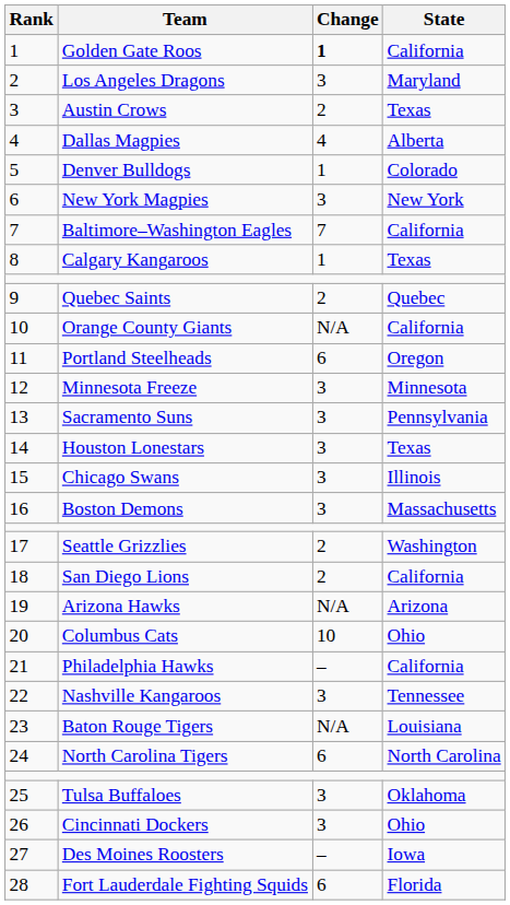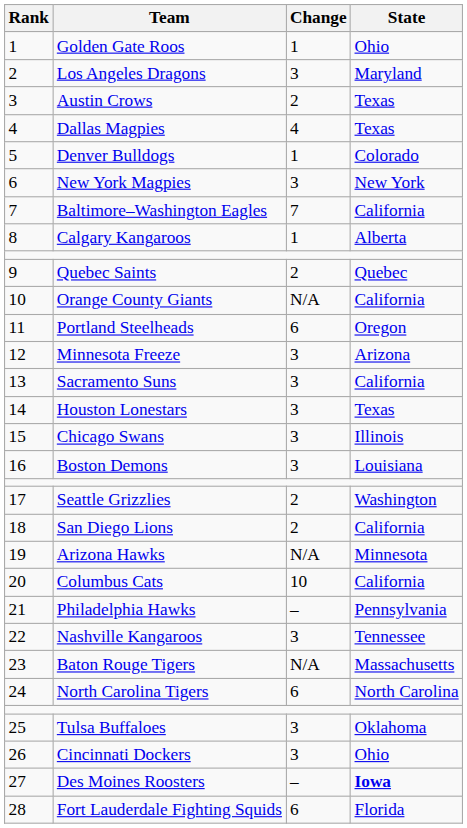Golden Gate Roos | Change: bold -> normal
Golden Gate Roos | State: California -> Ohio
Dallas Magpies | State: Alberta -> Texas
Calgary Kangaroos | State: Texas -> Alberta
Minnesota Freeze | State: Minnesota -> Arizona
Sacramento Suns | State: Pennsylvania -> California
Boston Demons | State: Massachusetts -> Louisiana
Arizona Hawks | State: Arizona -> Minnesota
Columbus Cats | State: Ohio -> California
Philadelphia Hawks | State: California -> Pennsylvania
Baton Rouge Tigers | State: Louisiana -> Massachusetts
Des Moines Roosters | State: normal -> bold
